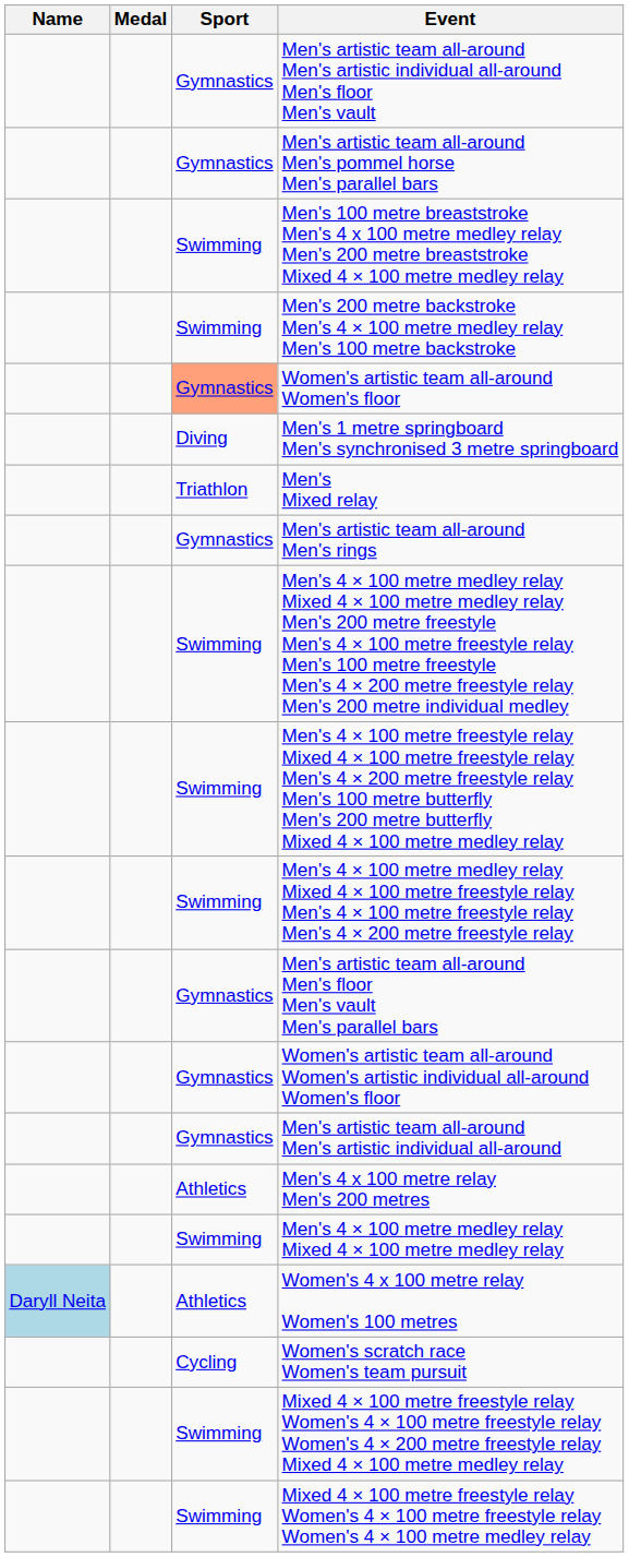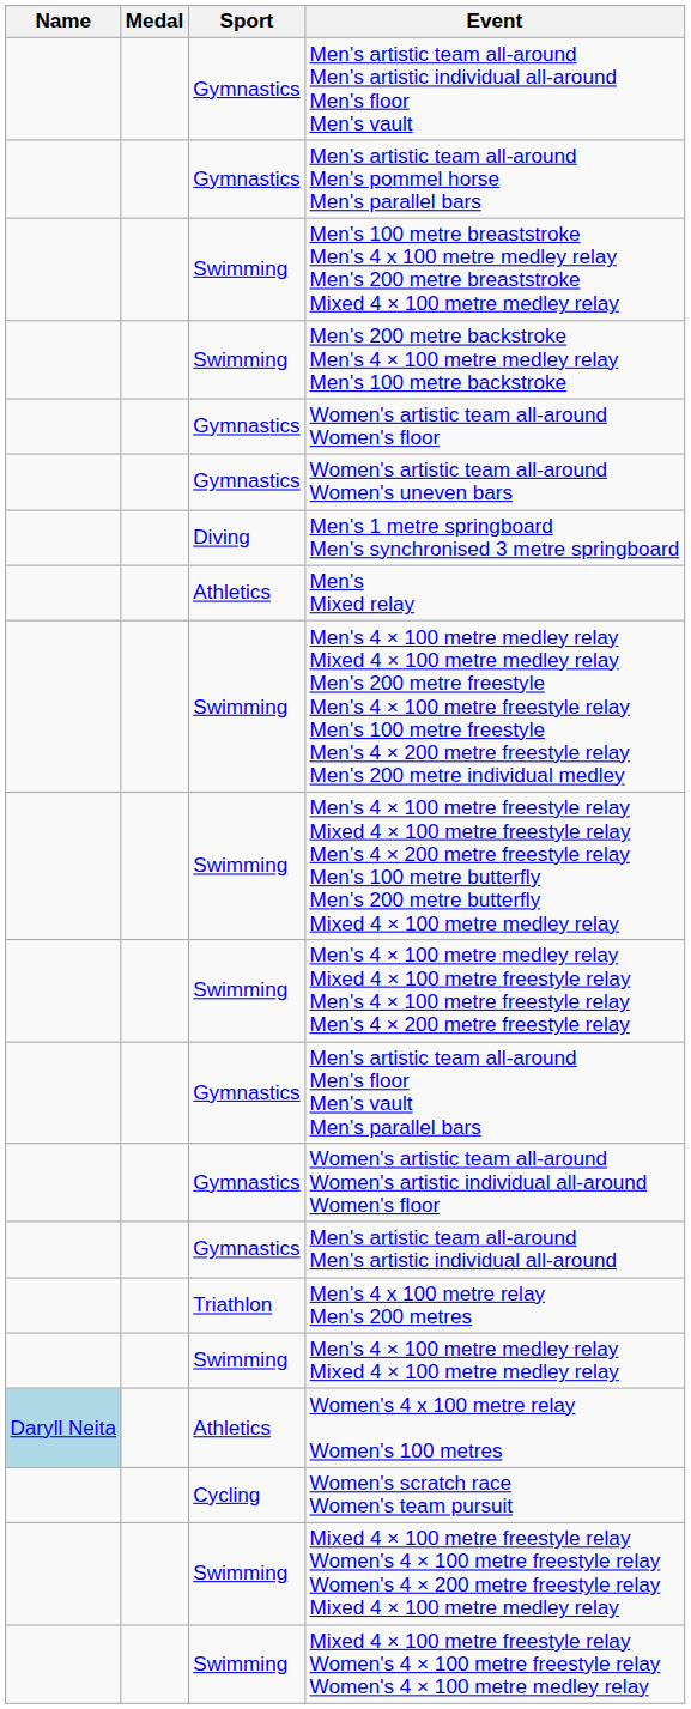Women's artistic team all-around Women's floor | Sport: lightsalmon background -> no background
+ row: Gymnastics | Women's artistic team all-around Women's uneven bars
Men's Mixed relay | Sport: Triathlon -> Athletics
- row: Gymnastics | Men's artistic team all-around Men's rings
Men's 4 x 100 metre relay Men's 200 metres | Sport: Athletics -> Triathlon
